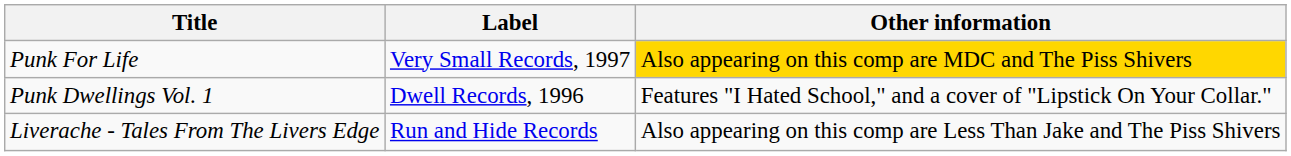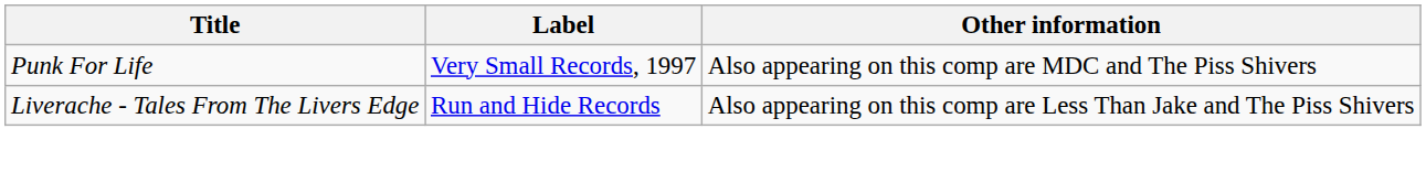Punk For Life | Other information: gold background -> no background
- row: Punk Dwellings Vol. 1 | Dwell Records, 1996 | Features "I Hated School," and a cover of "Lipstick On Your Collar."
